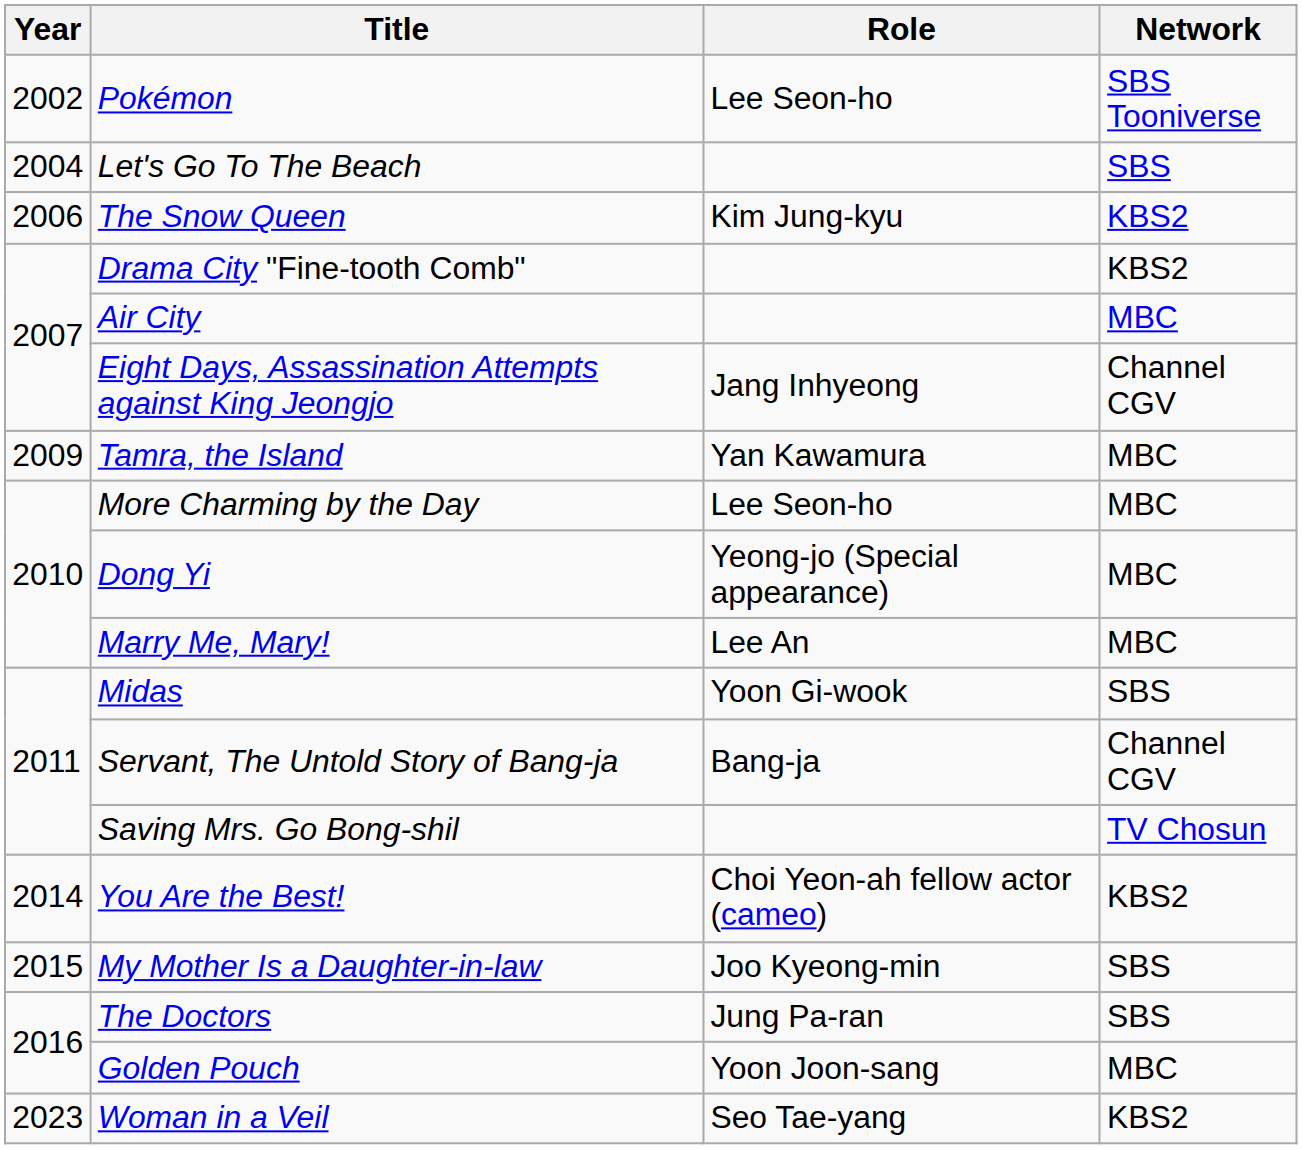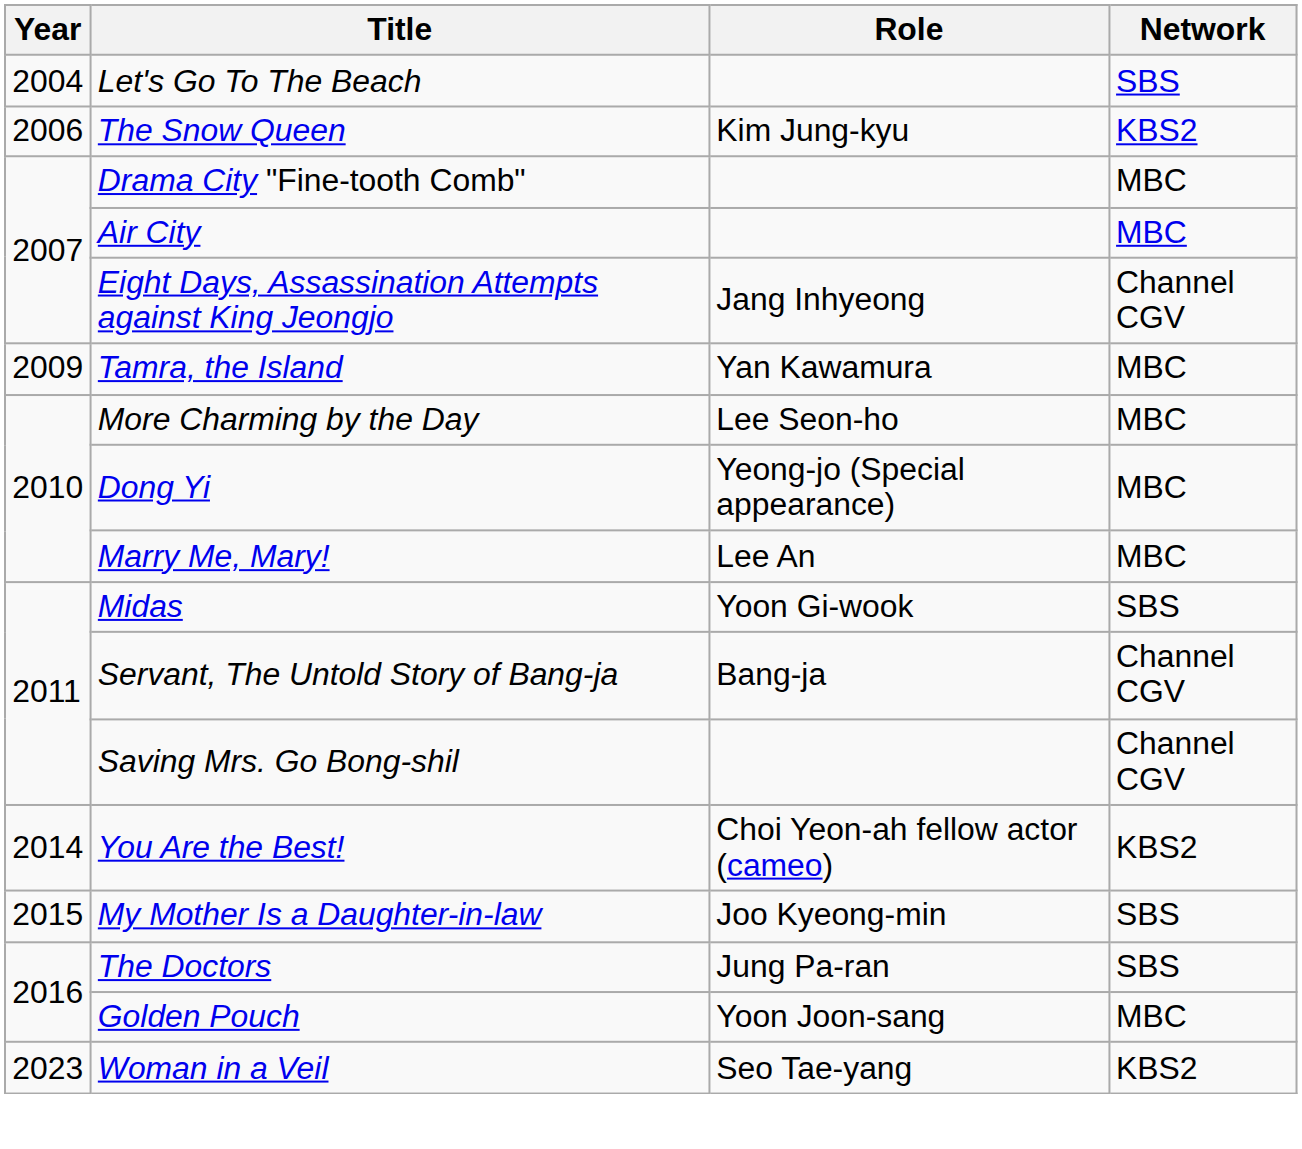- row: 2002 | Pokémon | Lee Seon-ho | SBS Tooniverse
Drama City "Fine-tooth Comb" | Network: KBS2 -> MBC
Saving Mrs. Go Bong-shil | Network: TV Chosun -> Channel CGV
